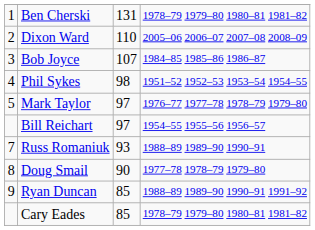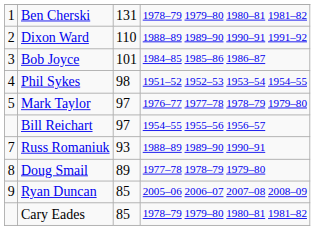Dixon Ward | column 4: 2005–06 2006–07 2007–08 2008–09 -> 1988–89 1989–90 1990–91 1991–92
Bob Joyce | column 3: 107 -> 101
Doug Smail | column 3: 90 -> 89
Ryan Duncan | column 4: 1988–89 1989–90 1990–91 1991–92 -> 2005–06 2006–07 2007–08 2008–09
